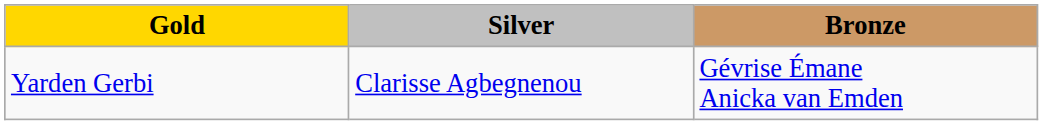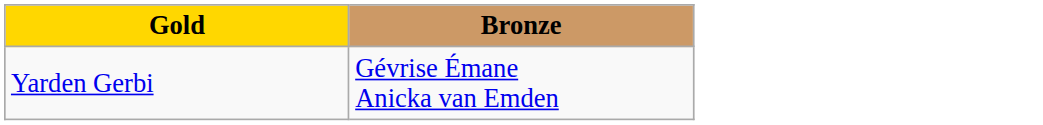- column: Silver | Clarisse Agbegnenou
